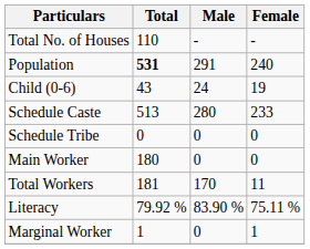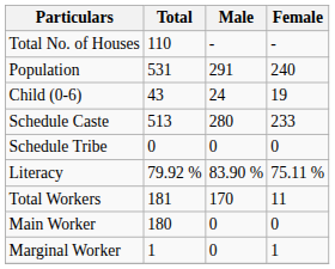Population | Total: bold -> normal
rows swapped: Literacy <-> Main Worker
